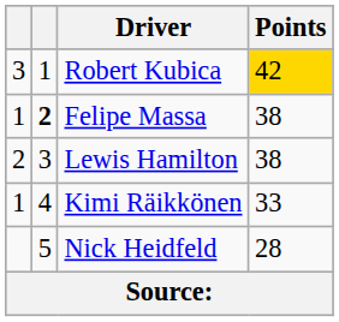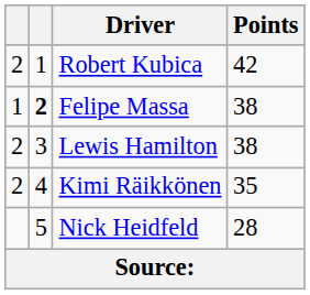Robert Kubica | column 1: 3 -> 2
Robert Kubica | Points: gold background -> no background
Kimi Räikkönen | column 1: 1 -> 2
Kimi Räikkönen | Points: 33 -> 35
